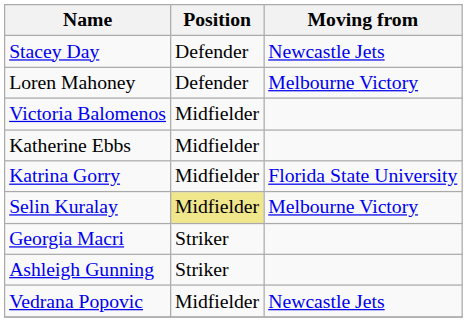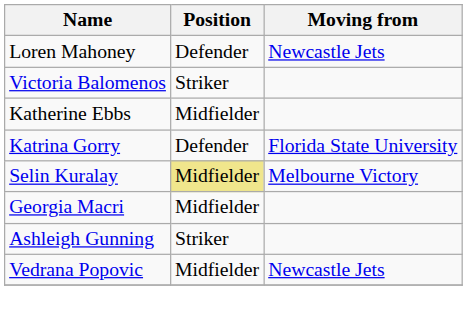- row: Stacey Day | Defender | Newcastle Jets
Loren Mahoney | Moving from: Melbourne Victory -> Newcastle Jets
Victoria Balomenos | Position: Midfielder -> Striker
Katrina Gorry | Position: Midfielder -> Defender
Georgia Macri | Position: Striker -> Midfielder
